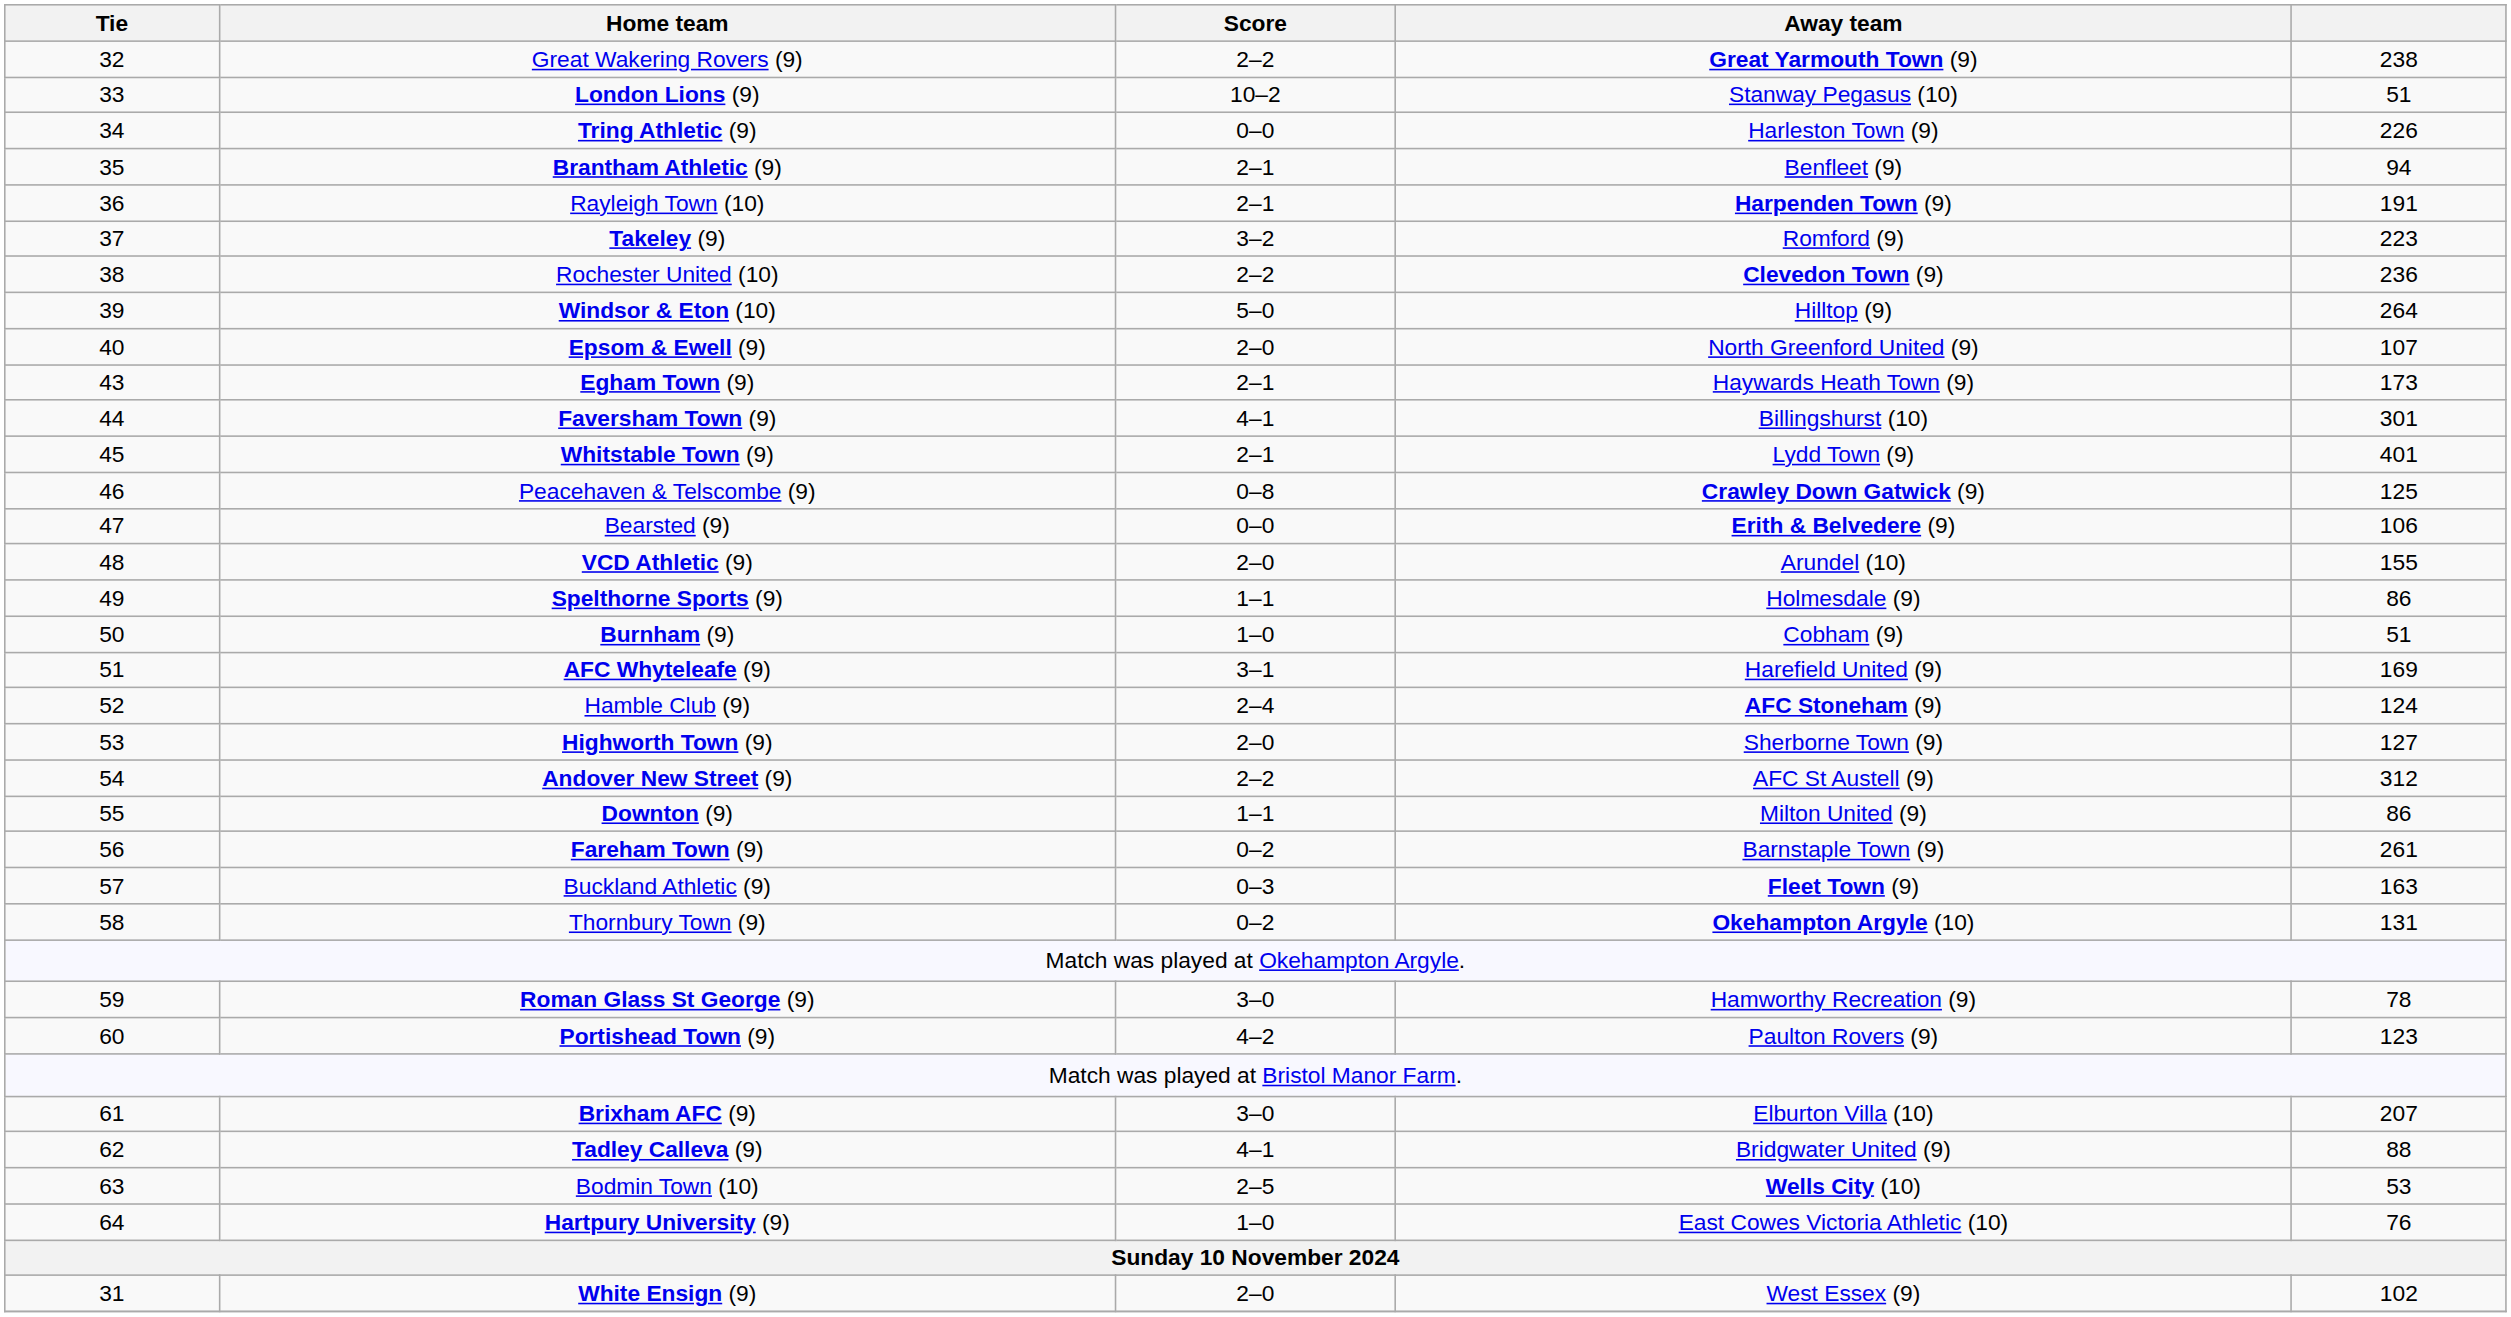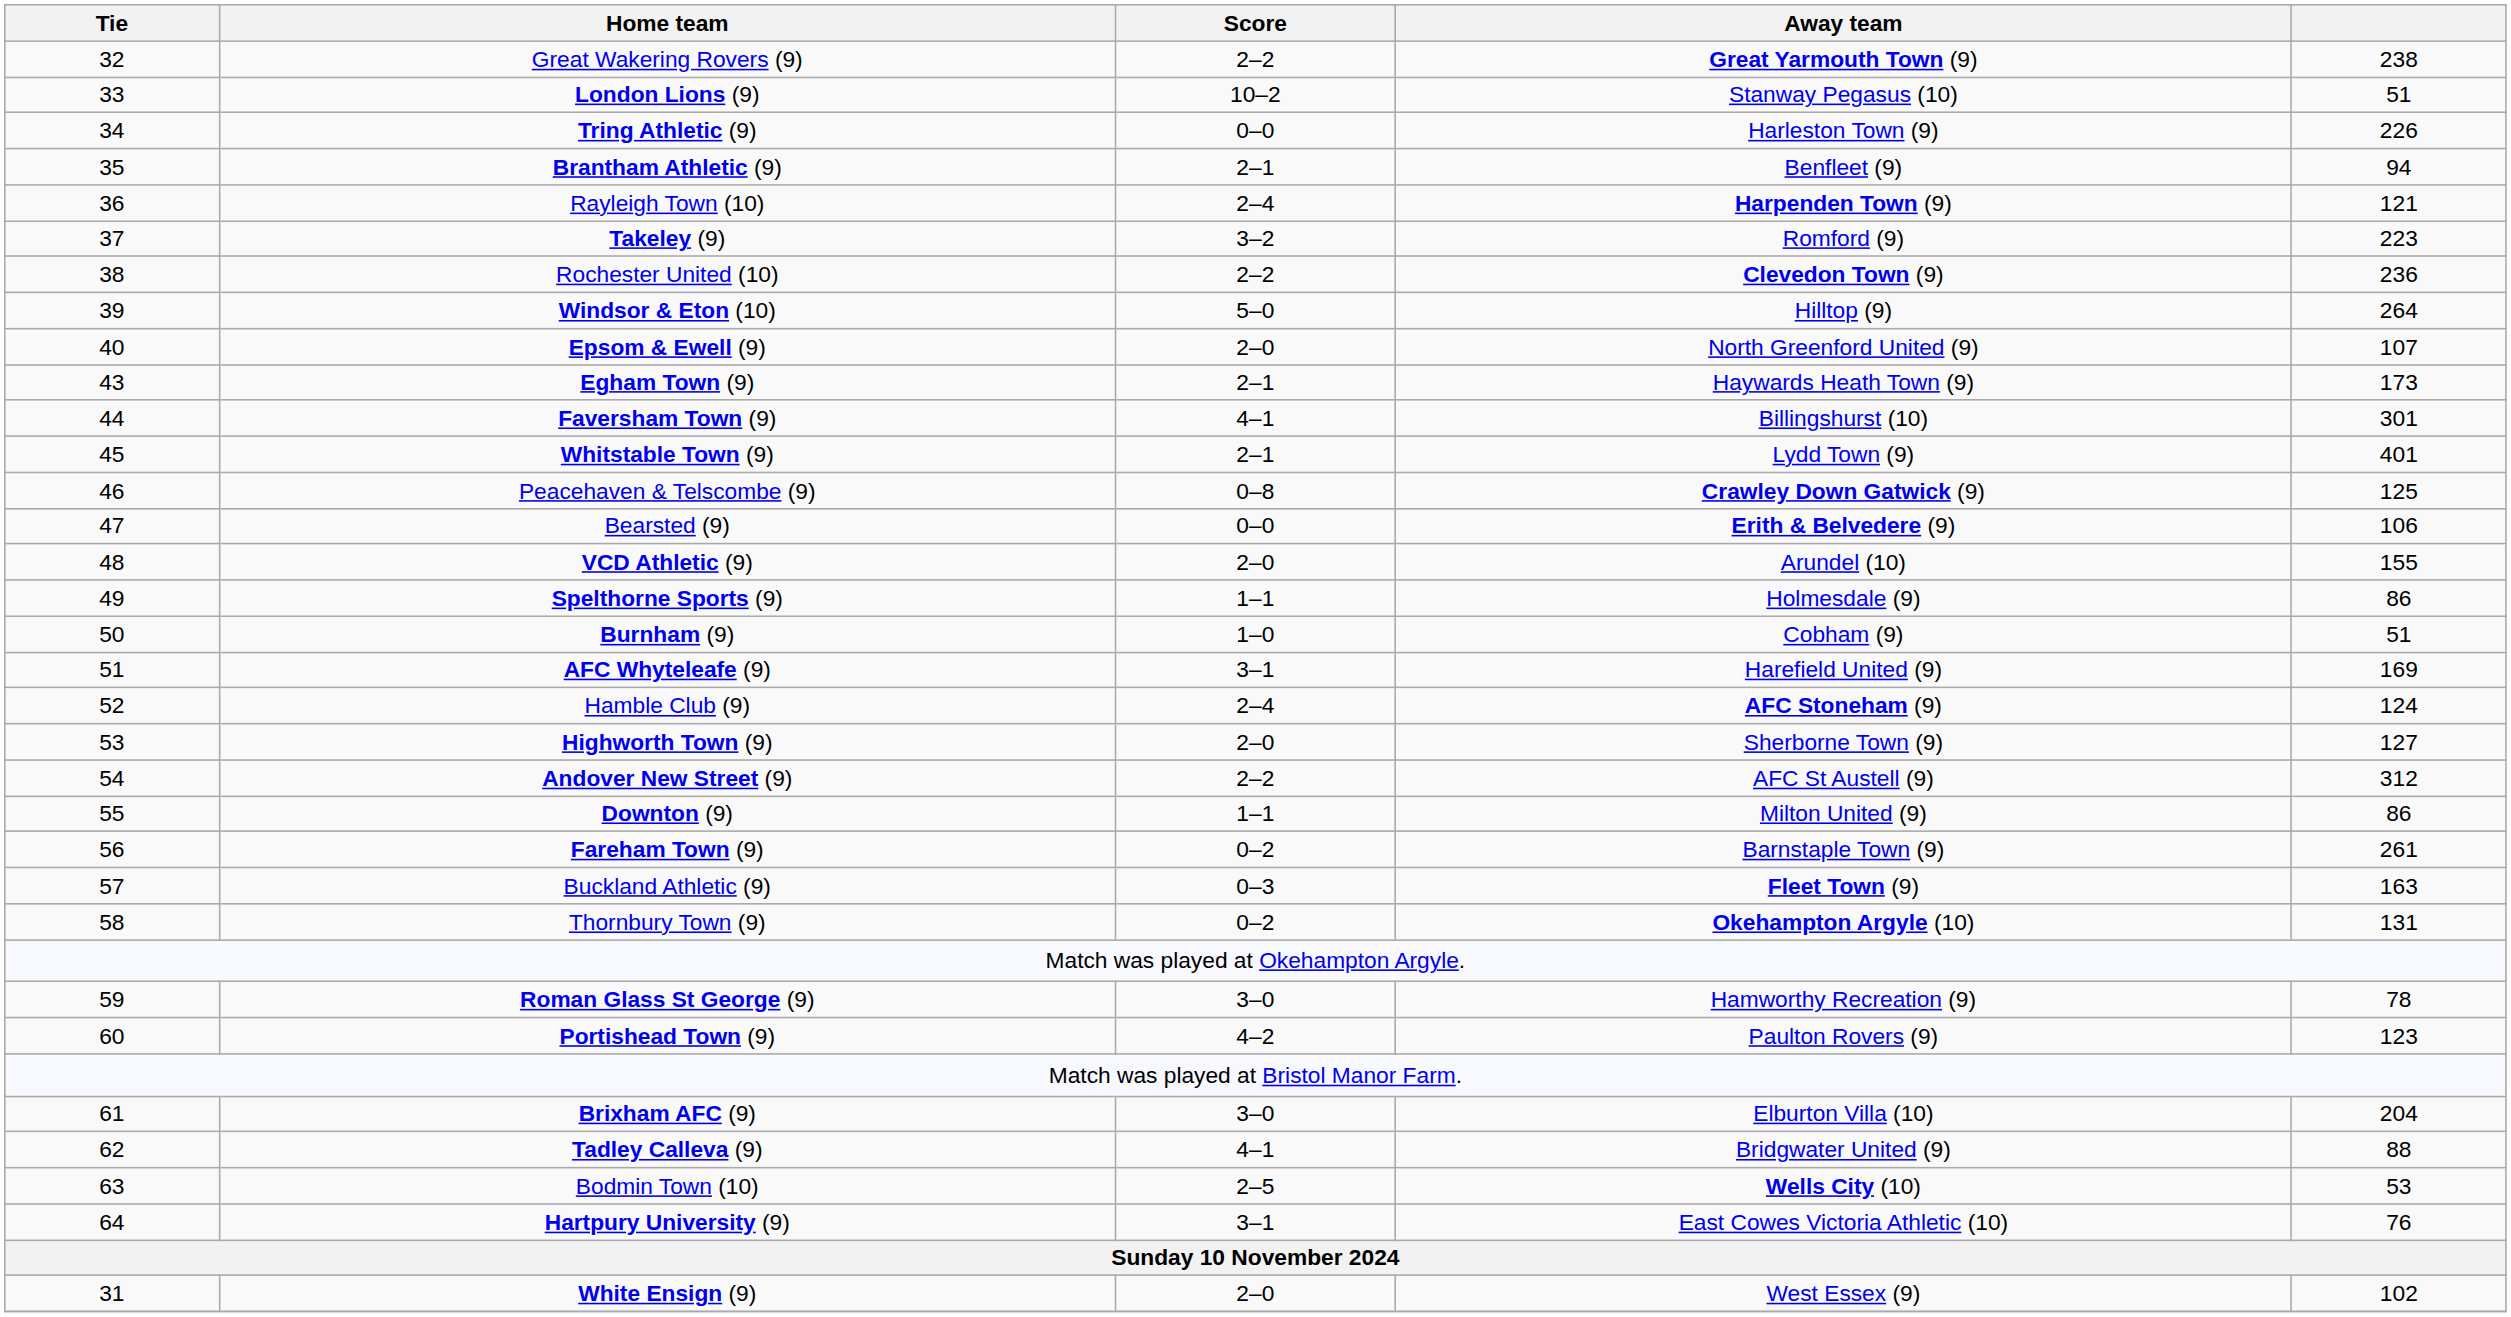Rayleigh Town (10) | Score: 2–1 -> 2–4
Rayleigh Town (10) | column 5: 191 -> 121
Brixham AFC (9) | column 5: 207 -> 204
Hartpury University (9) | Score: 1–0 -> 3–1
